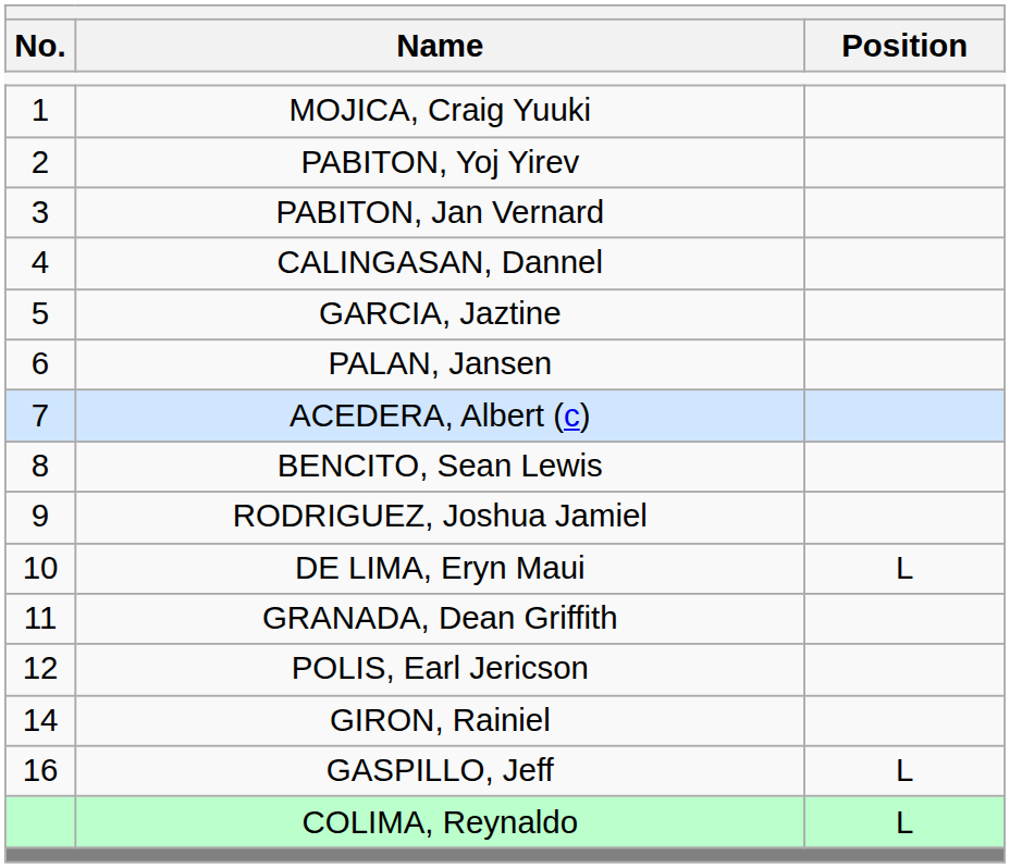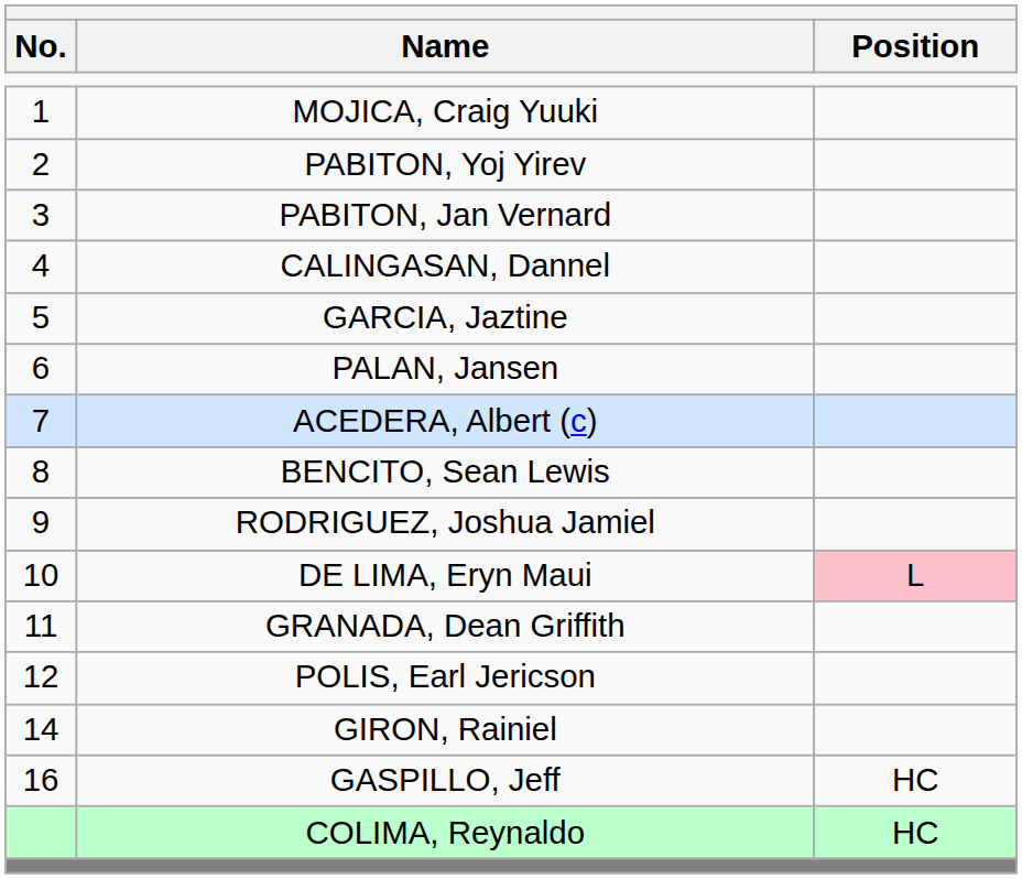DE LIMA, Eryn Maui | Position: no background -> pink background
GASPILLO, Jeff | Position: L -> HC
COLIMA, Reynaldo | Position: L -> HC
